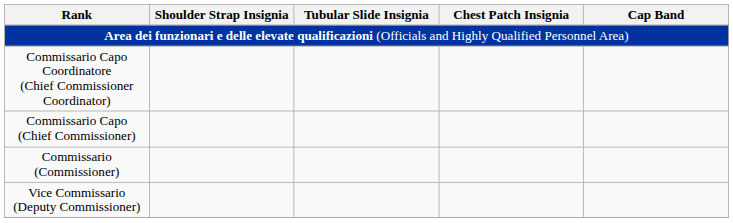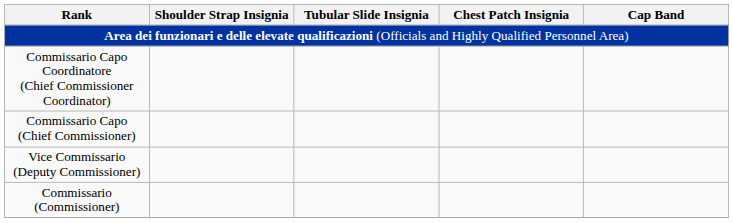rows swapped: Commissario (Commissioner) <-> Vice Commissario (Deputy Commissioner)
